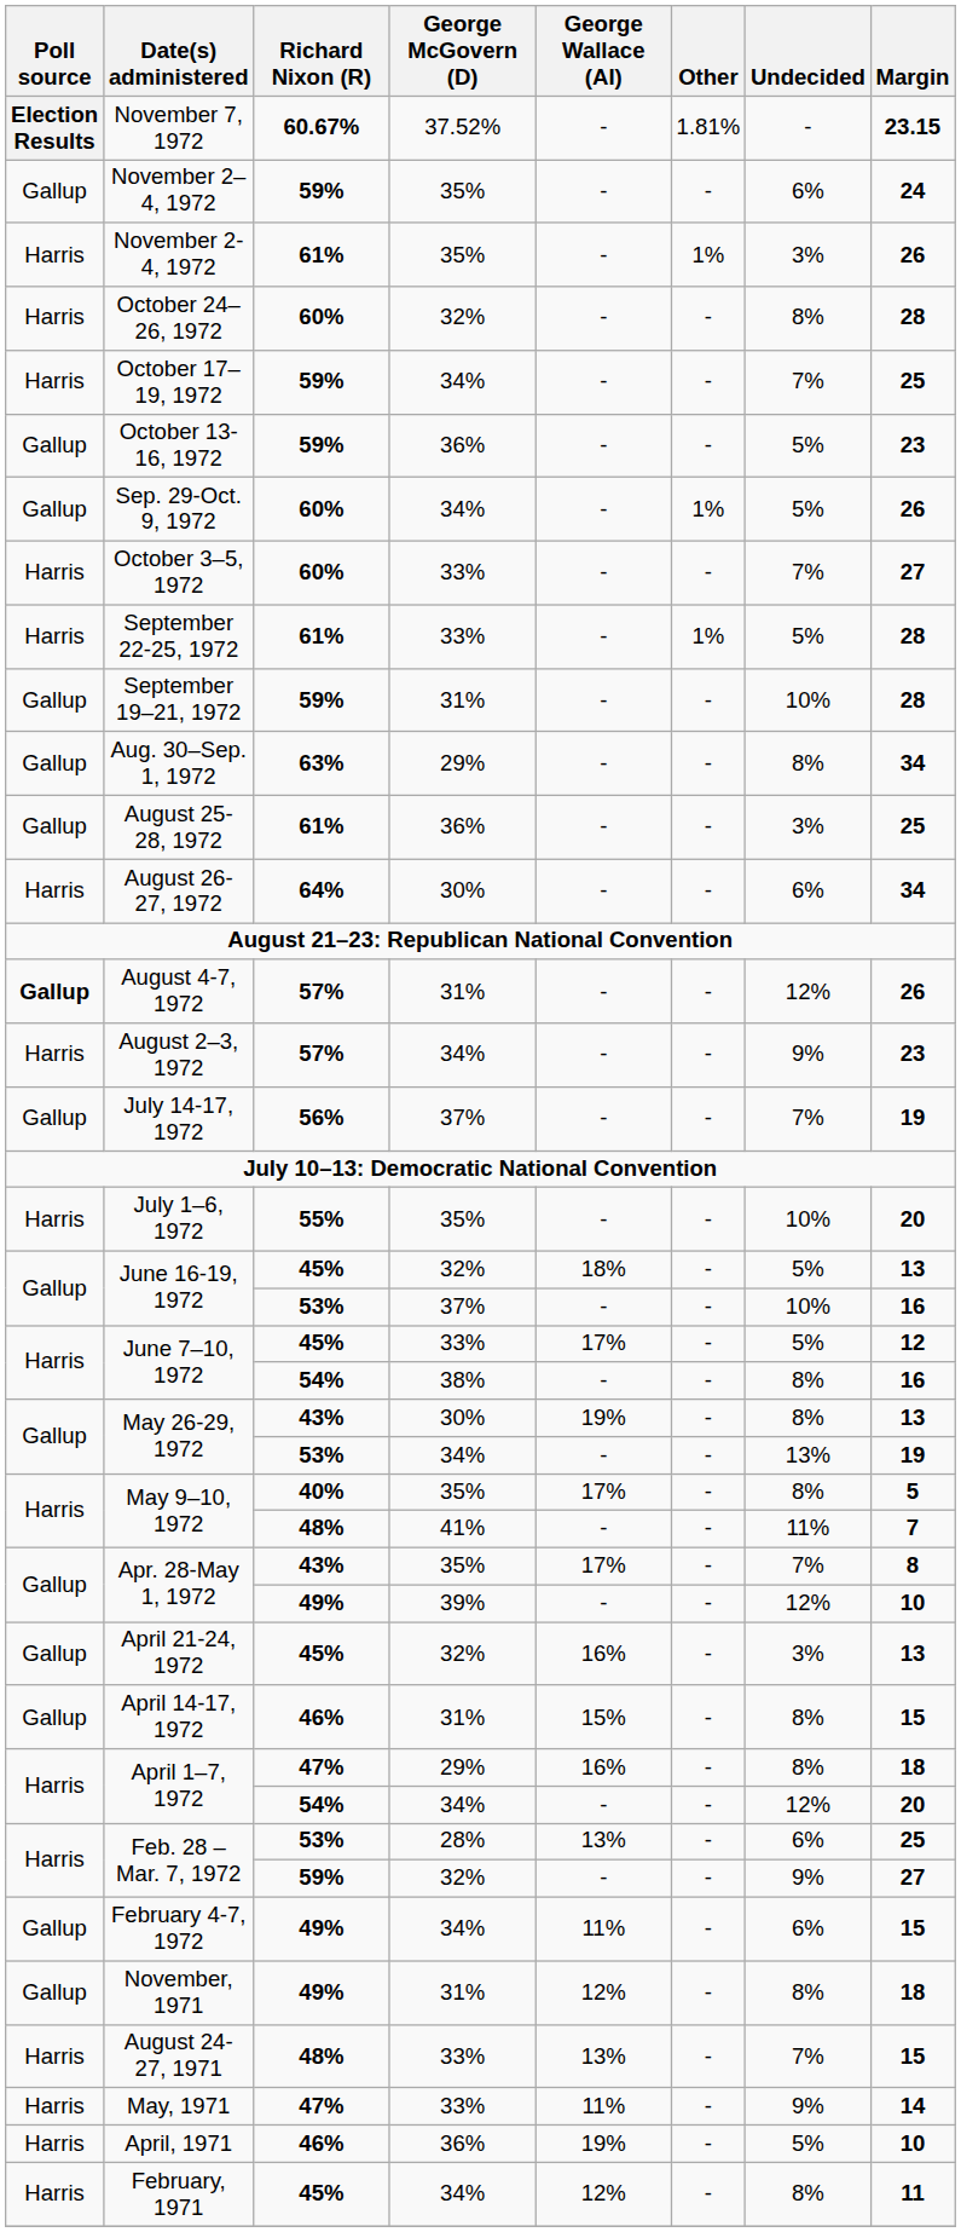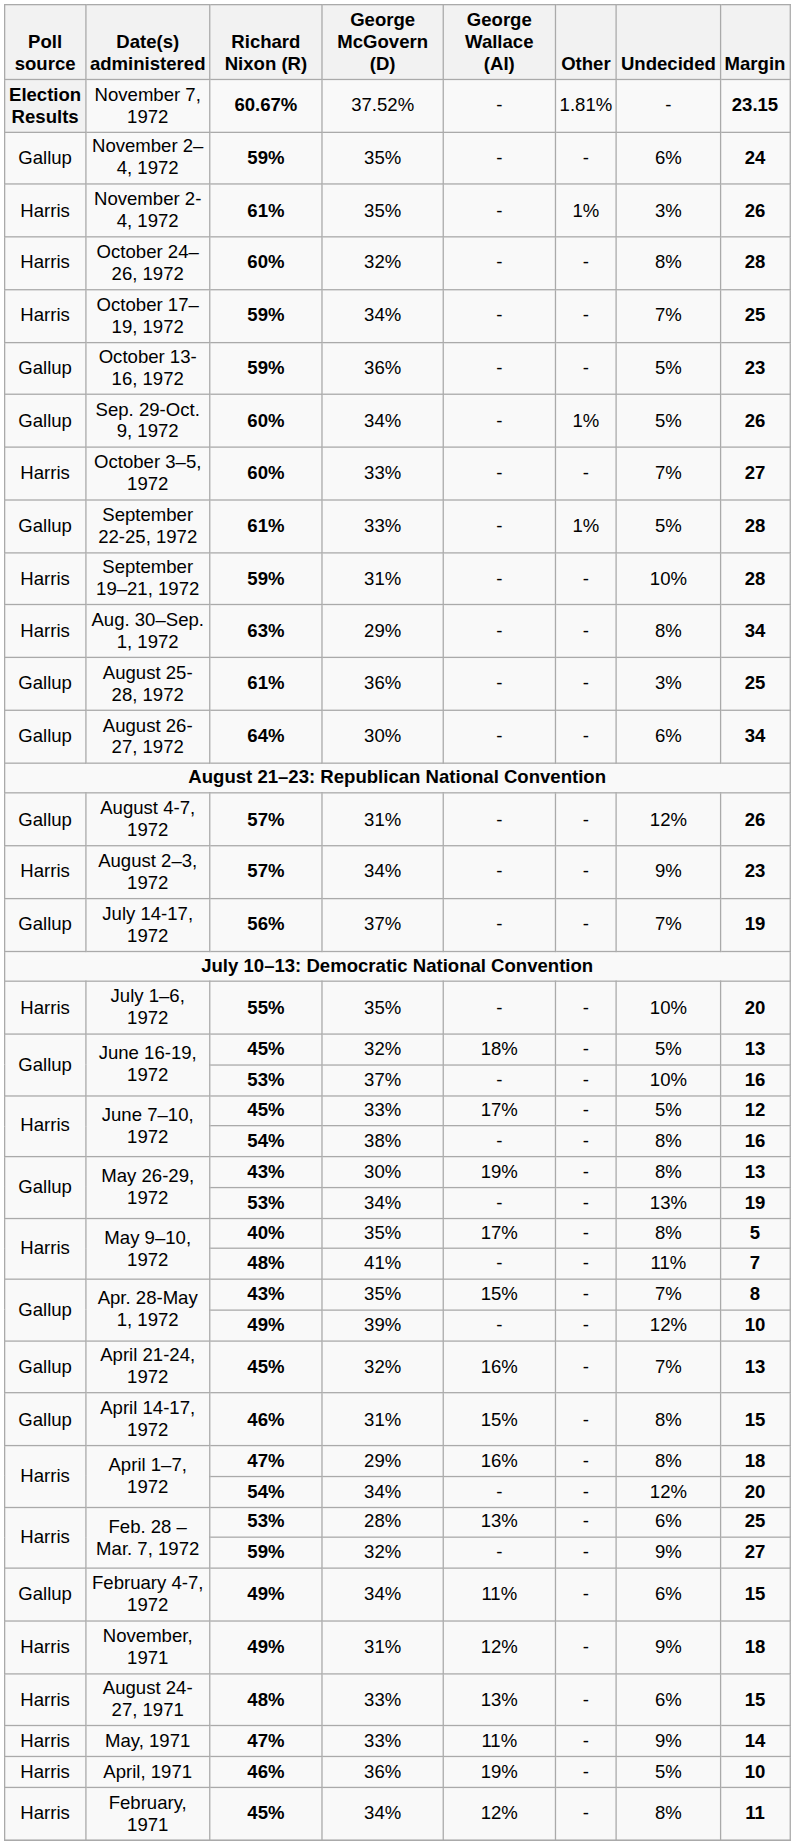September 22-25, 1972 | Poll source: Harris -> Gallup
September 19–21, 1972 | Poll source: Gallup -> Harris
Aug. 30–Sep. 1, 1972 | Poll source: Gallup -> Harris
August 26-27, 1972 | Poll source: Harris -> Gallup
August 4-7, 1972 | Poll source: bold -> normal
Apr. 28-May 1, 1972 / 43% | George Wallace (AI): 17% -> 15%
April 21-24, 1972 | Undecided: 3% -> 7%
November, 1971 | Poll source: Gallup -> Harris
November, 1971 | Undecided: 8% -> 9%
August 24-27, 1971 | Undecided: 7% -> 6%
